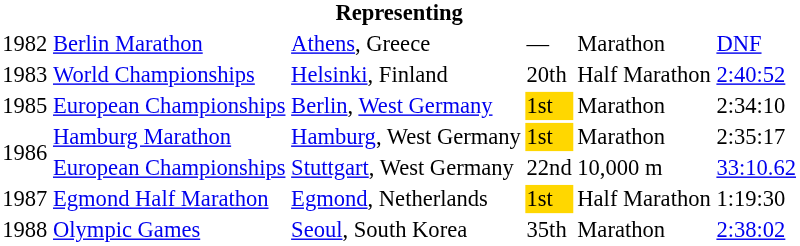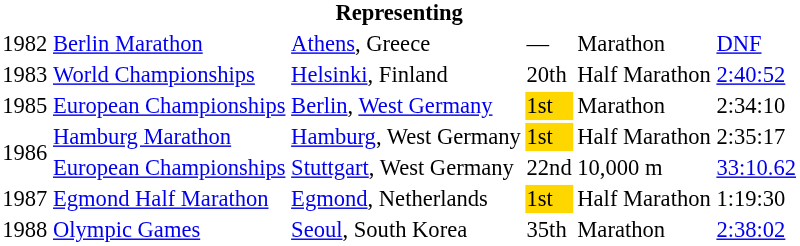Hamburg, West Germany | column 5: Marathon -> Half Marathon
